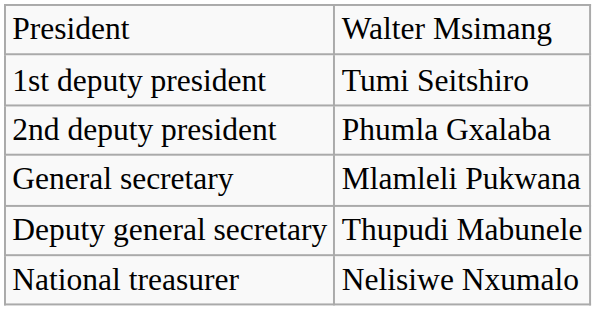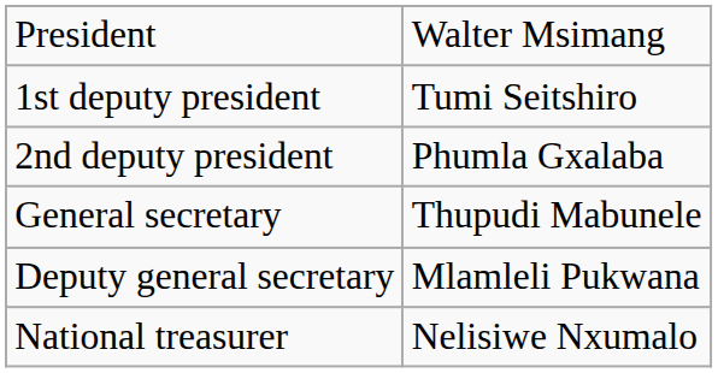General secretary | column 2: Mlamleli Pukwana -> Thupudi Mabunele
Deputy general secretary | column 2: Thupudi Mabunele -> Mlamleli Pukwana
